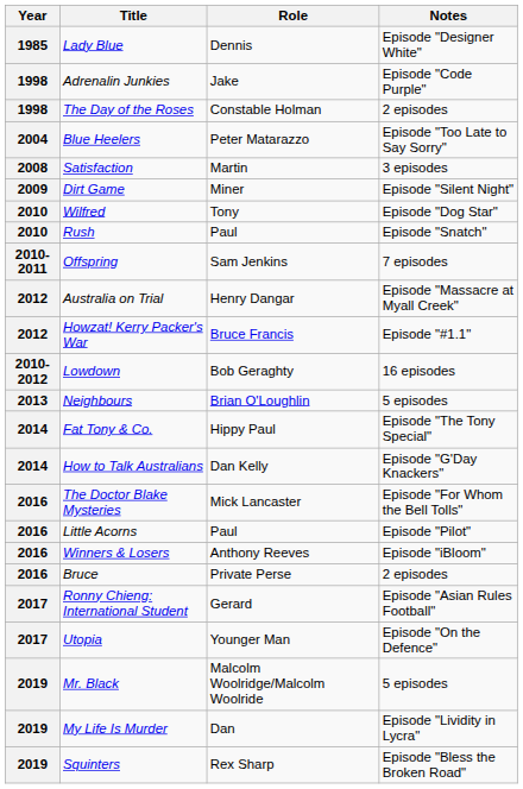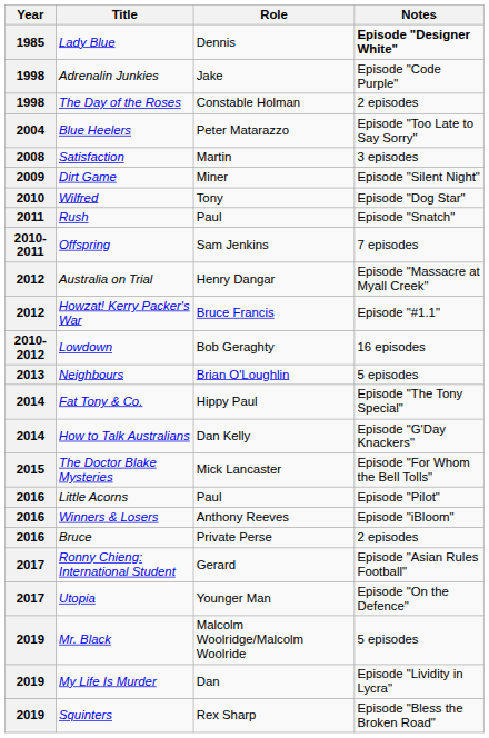Lady Blue | Notes: normal -> bold
Rush | Year: 2010 -> 2011
The Doctor Blake Mysteries | Year: 2016 -> 2015
